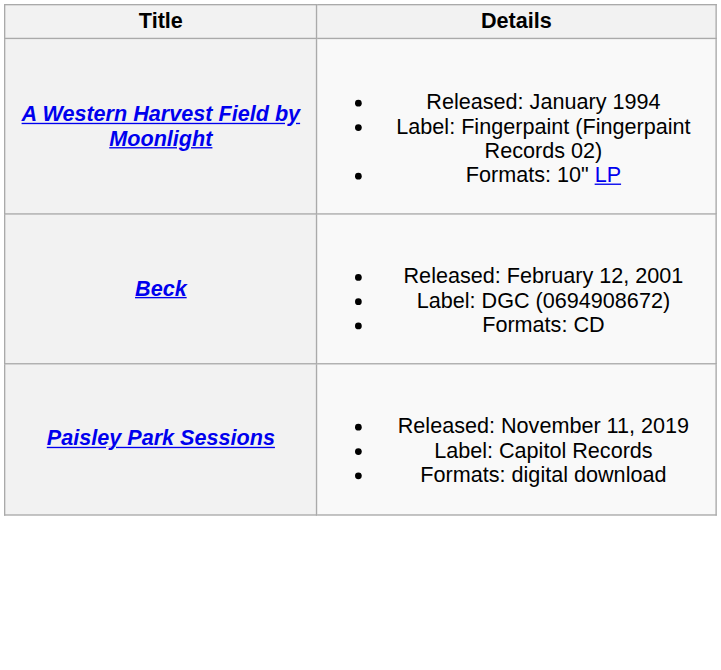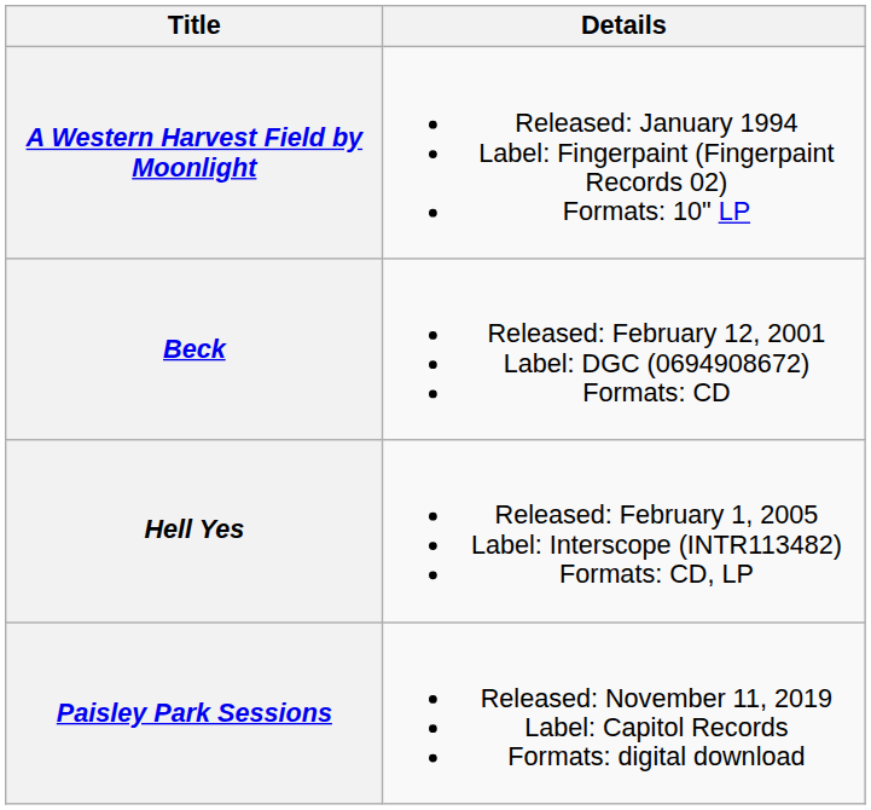+ row: Hell Yes | Released: February 1, 2005 Label: Interscope (INTR113482) Formats: CD, LP
